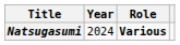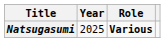Natsugasumi | Year: 2024 -> 2025
